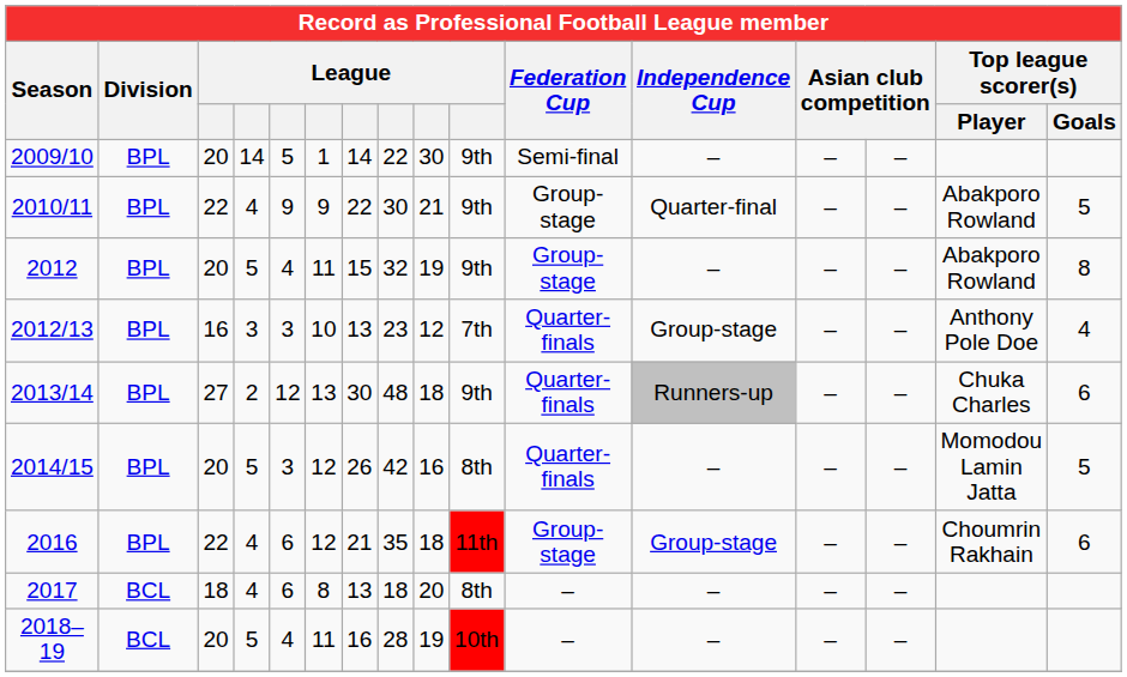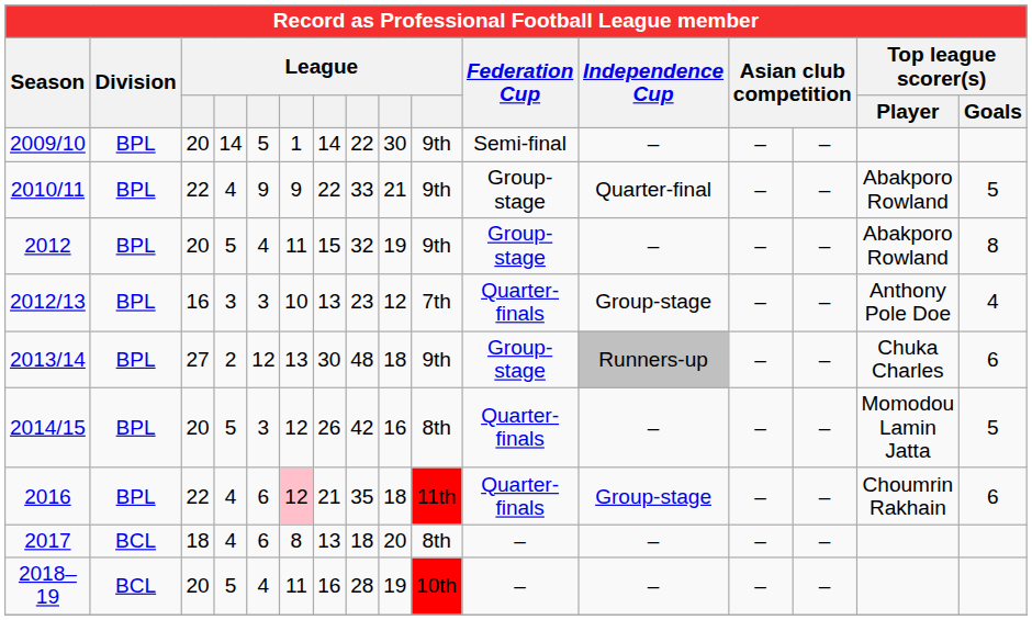2010/11 | column 8: 30 -> 33
2013/14 | Federation Cup: Quarter-finals -> Group-stage
2016 | column 6: no background -> pink background
2016 | Federation Cup: Group-stage -> Quarter-finals
